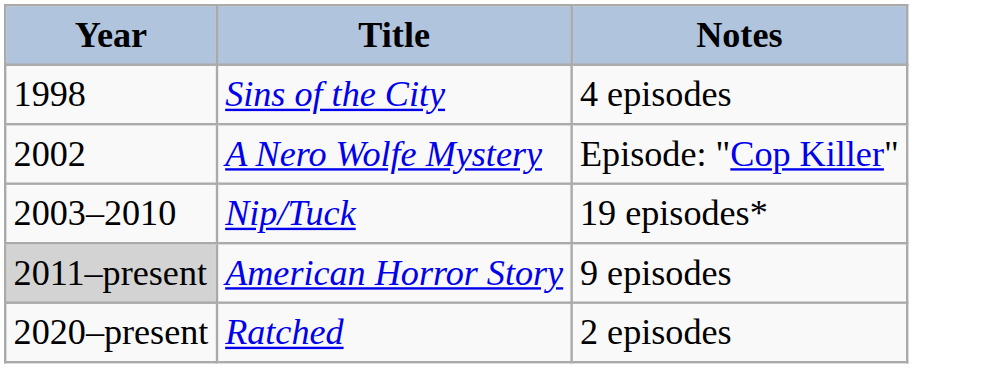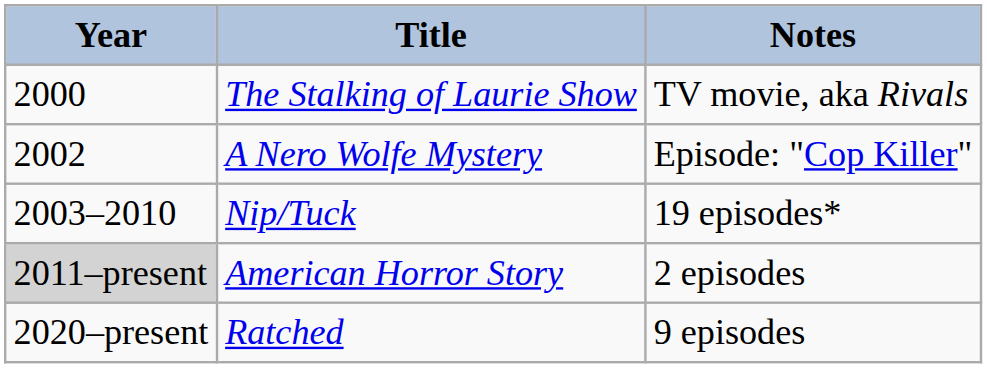- row: 1998 | Sins of the City | 4 episodes
+ row: 2000 | The Stalking of Laurie Show | TV movie, aka Rivals
American Horror Story | Notes: 9 episodes -> 2 episodes
Ratched | Notes: 2 episodes -> 9 episodes
